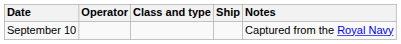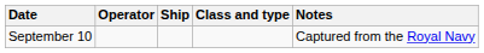columns swapped: Ship <-> Class and type
